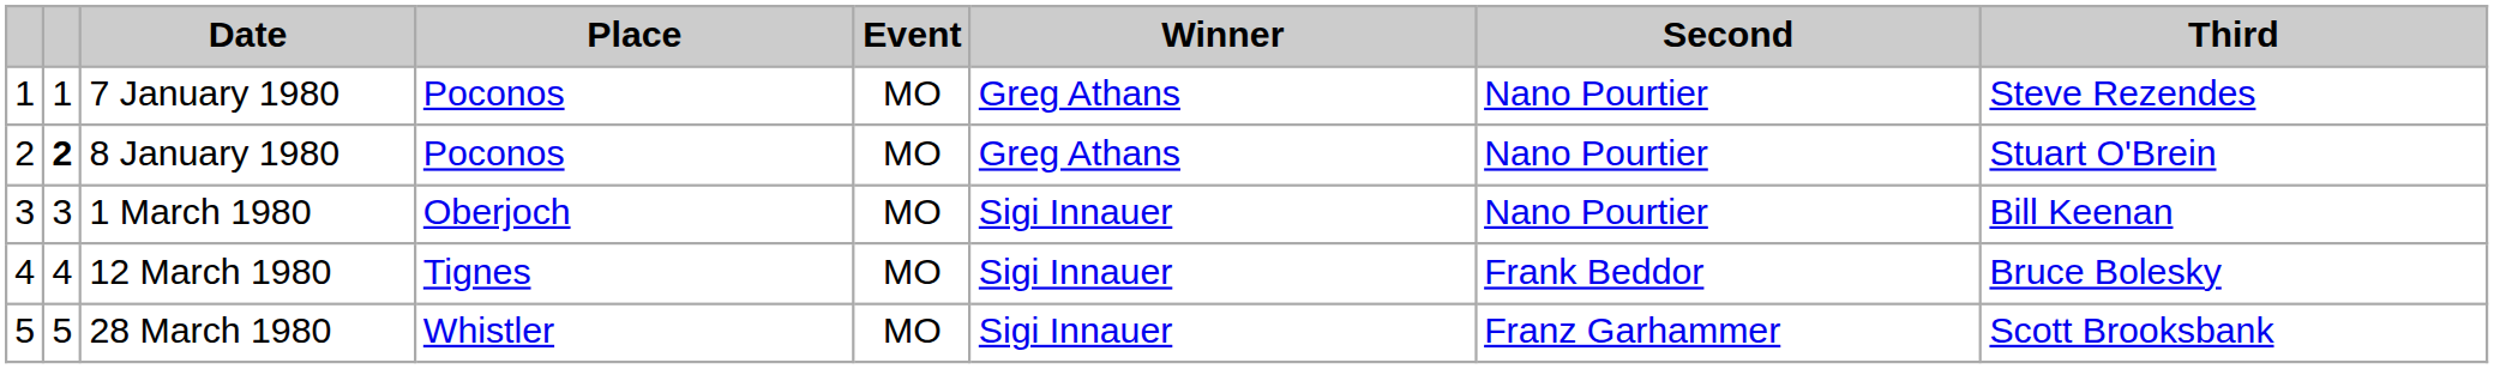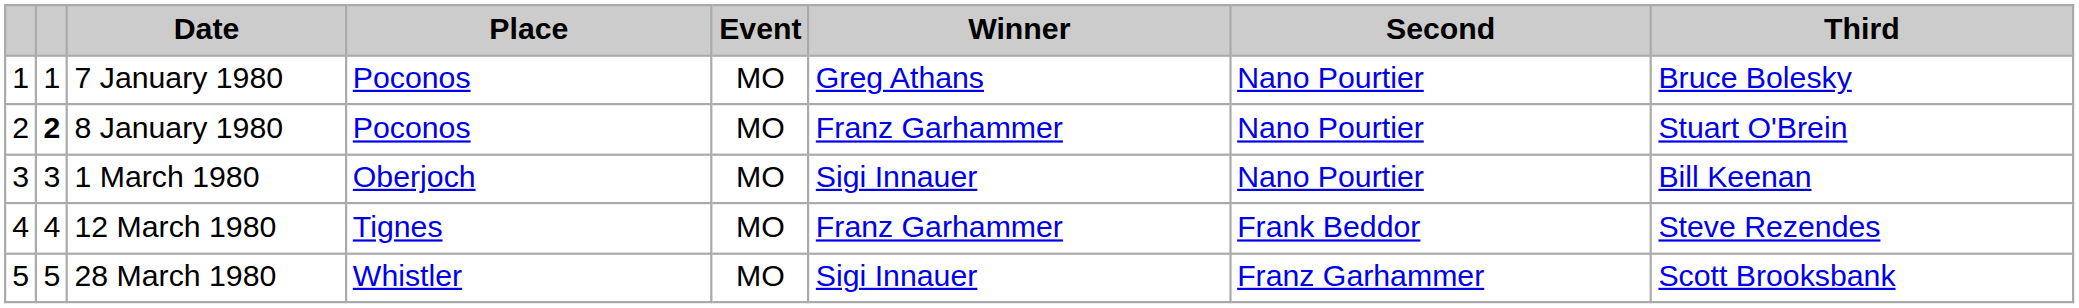7 January 1980 | Third: Steve Rezendes -> Bruce Bolesky
8 January 1980 | Winner: Greg Athans -> Franz Garhammer
12 March 1980 | Winner: Sigi Innauer -> Franz Garhammer
12 March 1980 | Third: Bruce Bolesky -> Steve Rezendes
